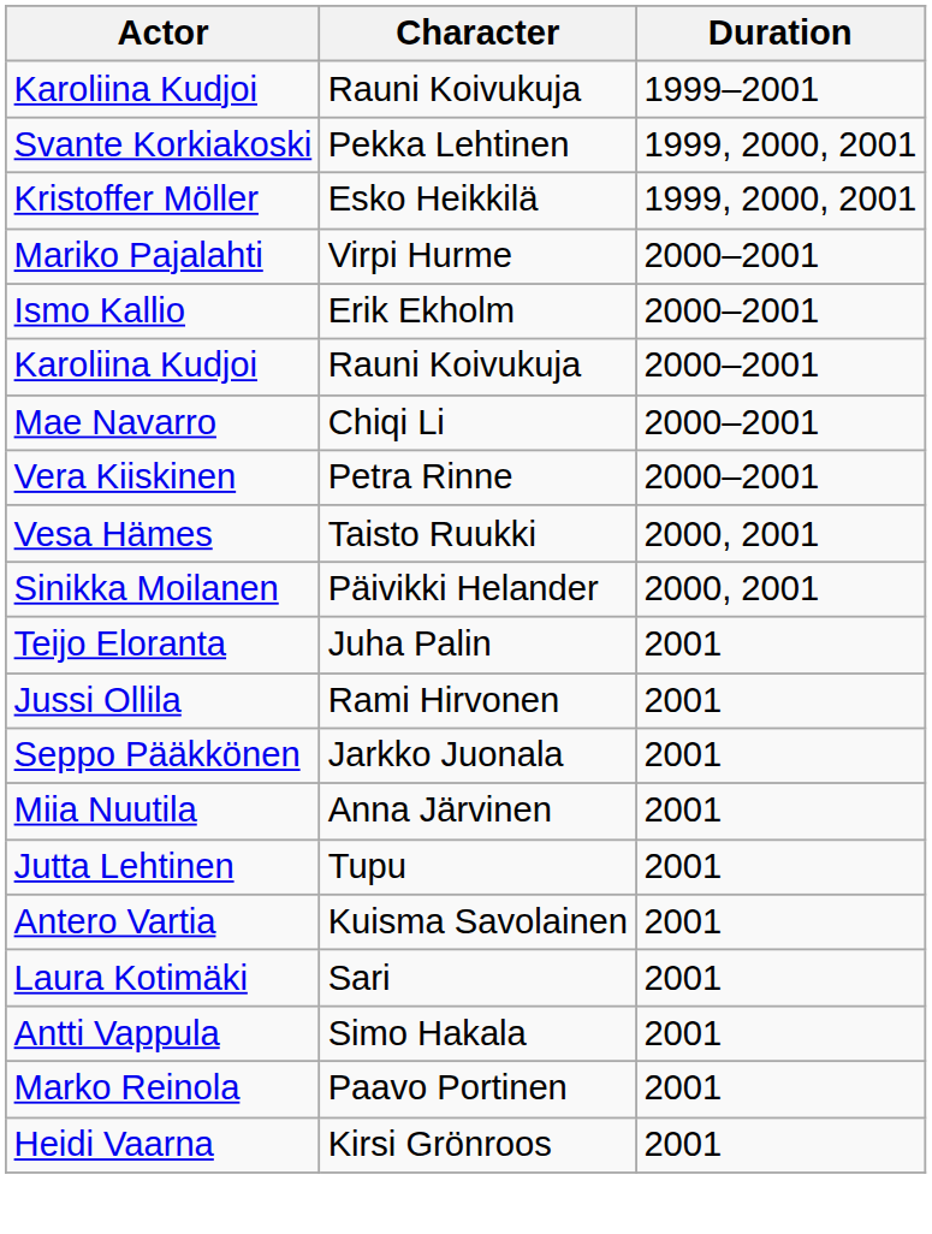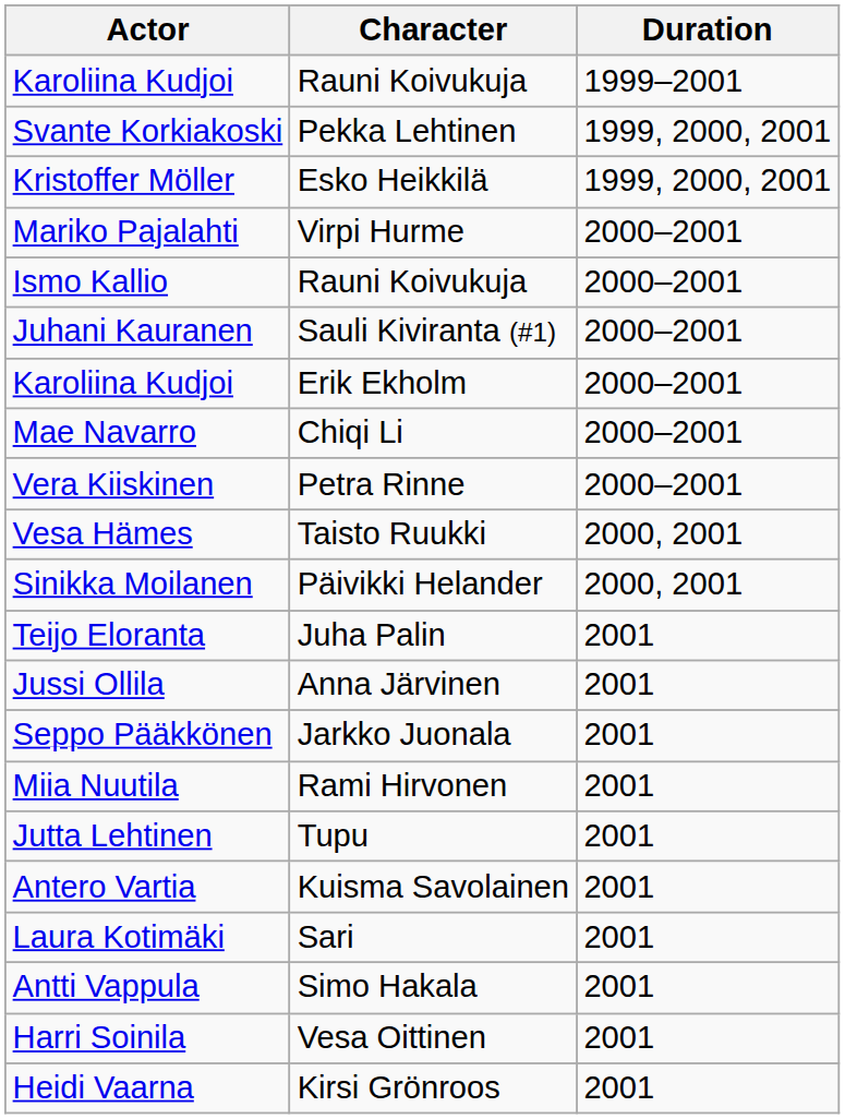Ismo Kallio | Character: Erik Ekholm -> Rauni Koivukuja
+ row: Juhani Kauranen | Sauli Kiviranta (#1) | 2000–2001
Karoliina Kudjoi / 2000–2001 | Character: Rauni Koivukuja -> Erik Ekholm
Jussi Ollila | Character: Rami Hirvonen -> Anna Järvinen
Miia Nuutila | Character: Anna Järvinen -> Rami Hirvonen
+ row: Harri Soinila | Vesa Oittinen | 2001
- row: Marko Reinola | Paavo Portinen | 2001
